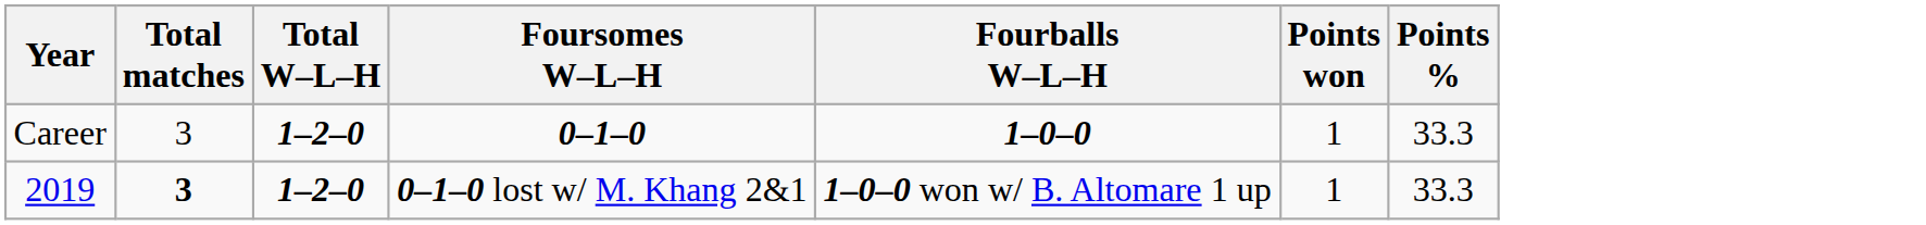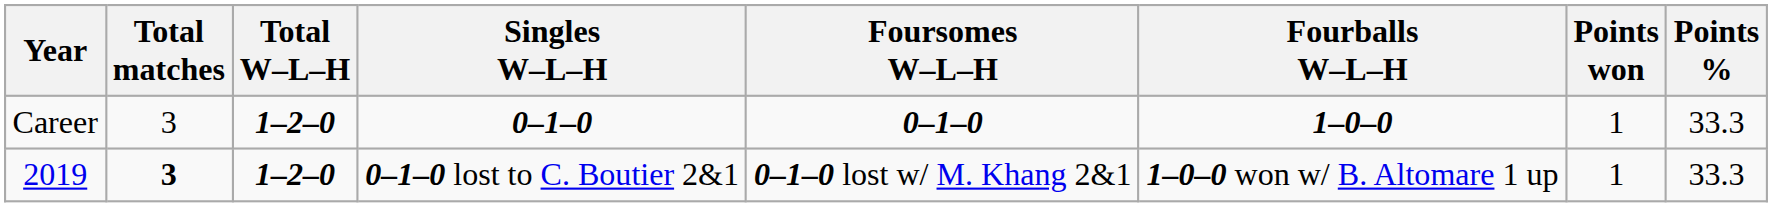+ column: Singles W–L–H | 0–1–0 | 0–1–0 lost to C. Boutier 2&1
